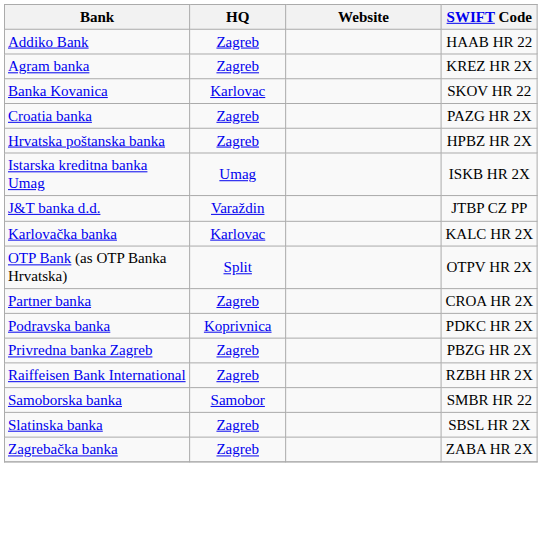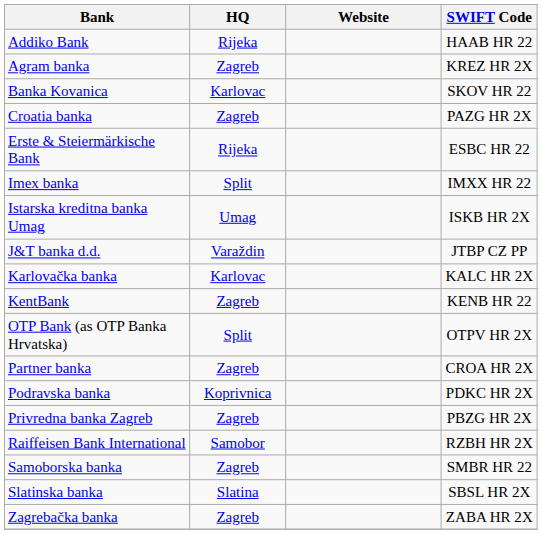Addiko Bank | HQ: Zagreb -> Rijeka
+ row: Erste & Steiermärkische Bank | Rijeka | ESBC HR 22
- row: Hrvatska poštanska banka | Zagreb | HPBZ HR 2X
+ row: Imex banka | Split | IMXX HR 22
+ row: KentBank | Zagreb | KENB HR 22
Raiffeisen Bank International | HQ: Zagreb -> Samobor
Samoborska banka | HQ: Samobor -> Zagreb
Slatinska banka | HQ: Zagreb -> Slatina
